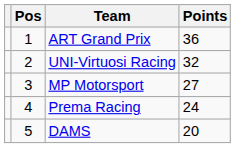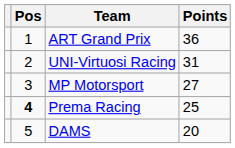UNI-Virtuosi Racing | Points: 32 -> 31
Prema Racing | Pos: normal -> bold
Prema Racing | Points: 24 -> 25
